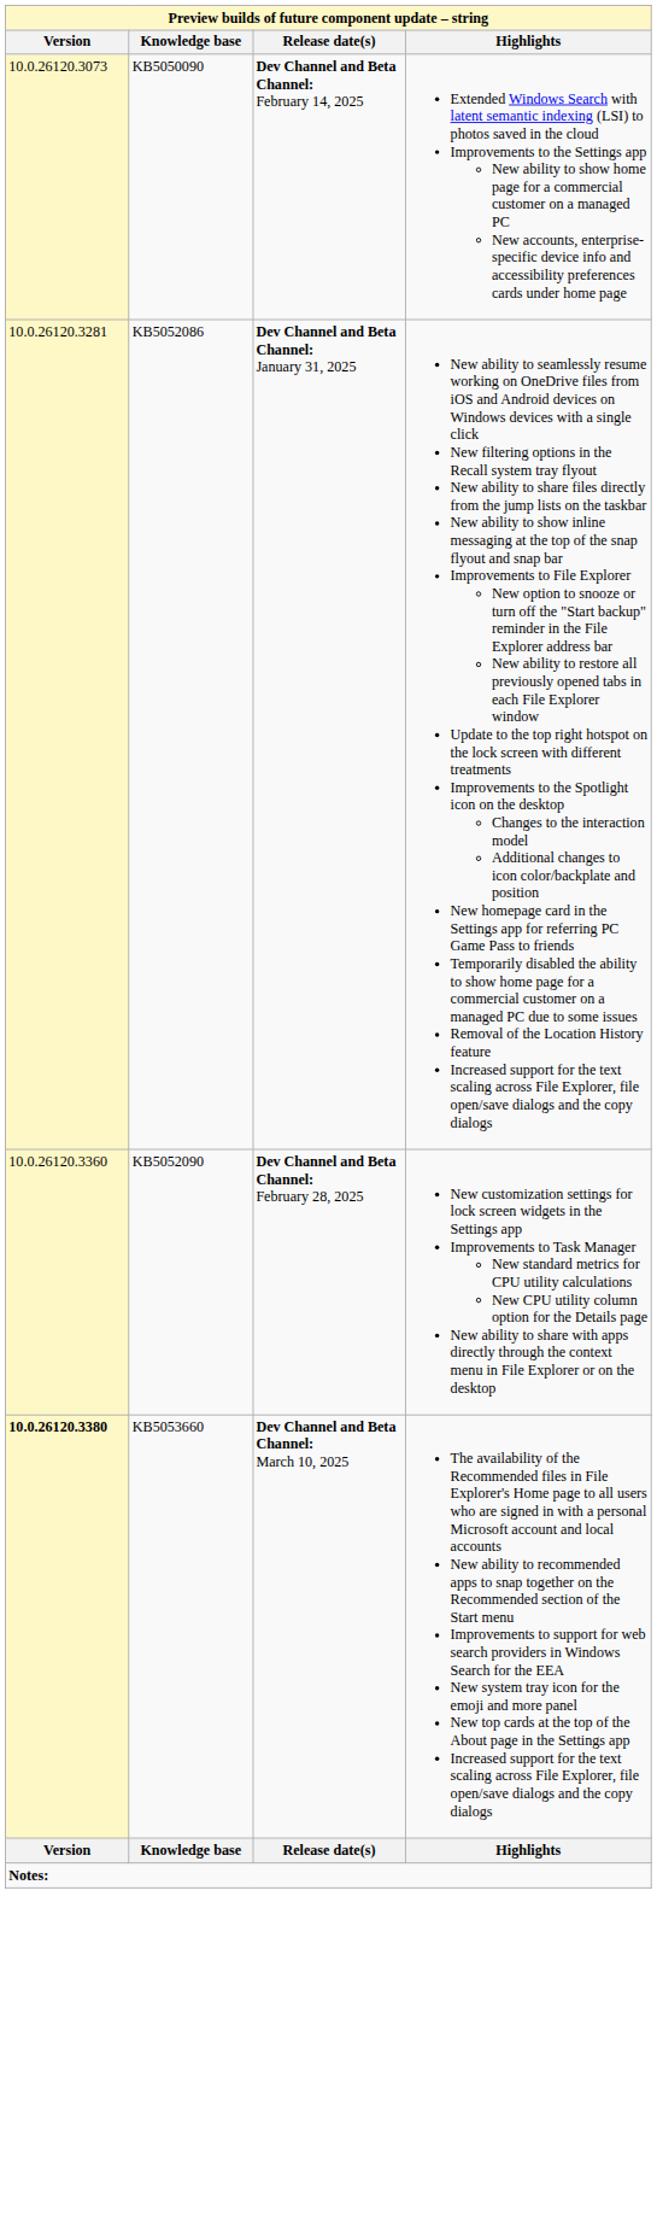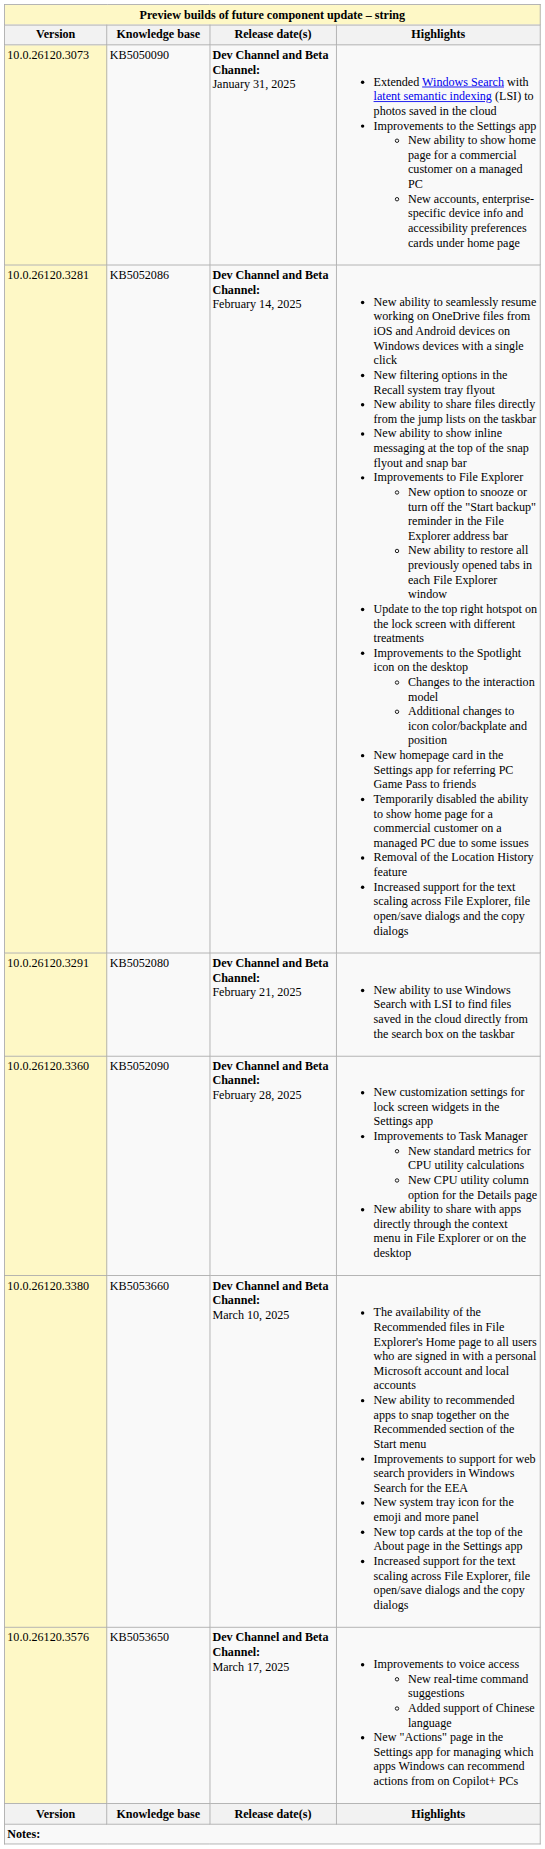KB5050090 | Release date(s): Dev Channel and Beta Channel: February 14, 2025 -> Dev Channel and Beta Channel: January 31, 2025
KB5052086 | Release date(s): Dev Channel and Beta Channel: January 31, 2025 -> Dev Channel and Beta Channel: February 14, 2025
+ row: 10.0.26120.3291 | KB5052080 | Dev Channel and Beta Channel: February 21, 2025 | New ability to use Windows Search with LSI to find files saved in the cloud directly from the search box on the taskbar
KB5053660 | Version: bold -> normal
+ row: 10.0.26120.3576 | KB5053650 | Dev Channel and Beta Channel: March 17, 2025 | Improvements to voice access New real-time command suggestions Added support of Chinese language New "Actions" page in the Settings app for managing which apps Windows can recommend actions from on Copilot+ PCs
